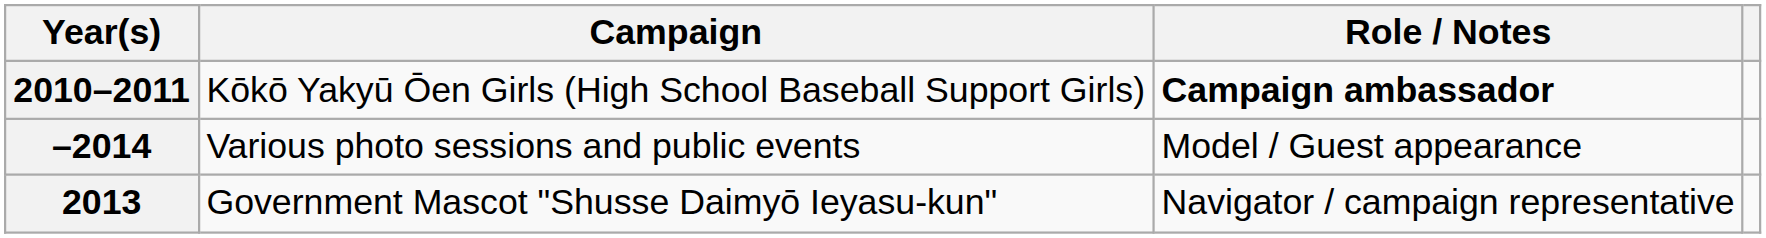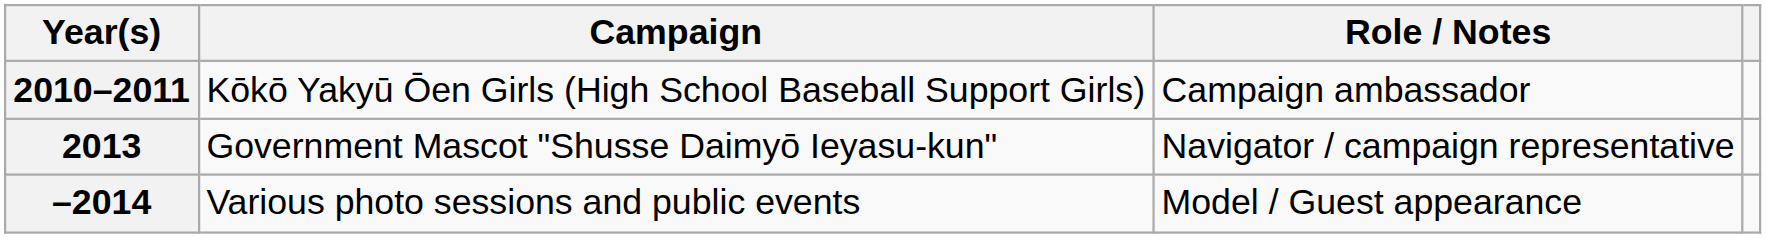2010–2011 | Role / Notes: bold -> normal
rows swapped: 2013 <-> –2014
